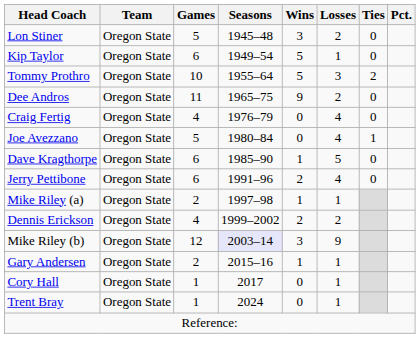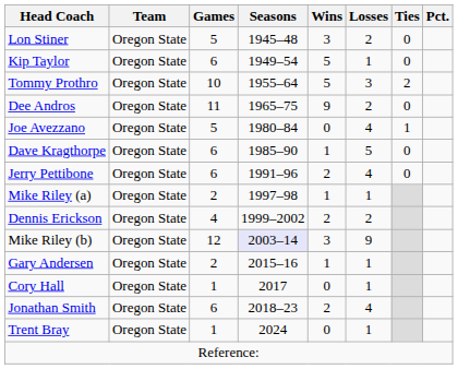- row: Craig Fertig | Oregon State | 4 | 1976–79 | 0 | 4 | 0
+ row: Jonathan Smith | Oregon State | 6 | 2018–23 | 2 | 4
